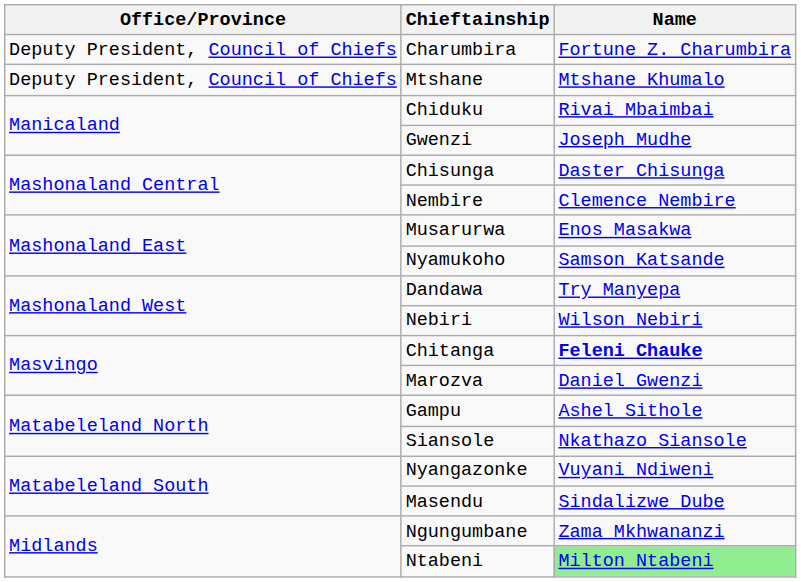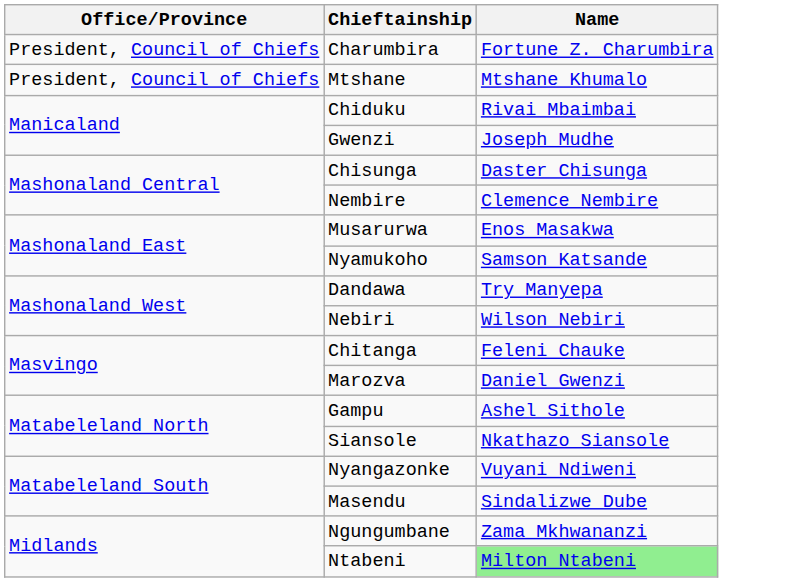Charumbira | Office/Province: Deputy President, Council of Chiefs -> President, Council of Chiefs
Mtshane | Office/Province: Deputy President, Council of Chiefs -> President, Council of Chiefs
Chitanga | Name: bold -> normal
